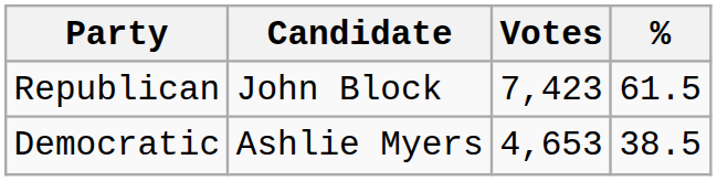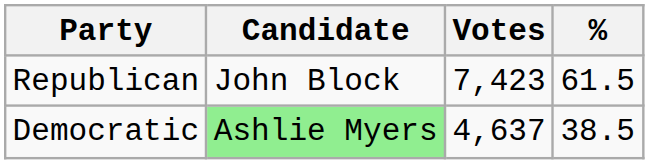Democratic | Candidate: no background -> lightgreen background
Democratic | Votes: 4,653 -> 4,637
